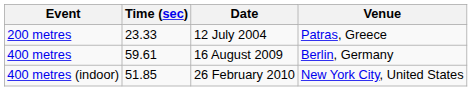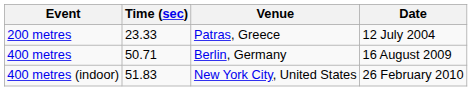columns swapped: Venue <-> Date
400 metres | Time (sec): 59.61 -> 50.71
400 metres (indoor) | Time (sec): 51.85 -> 51.83
